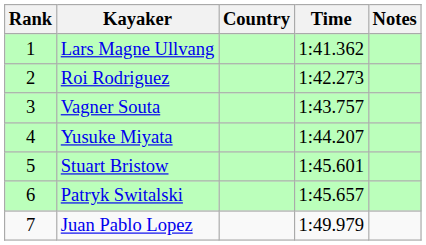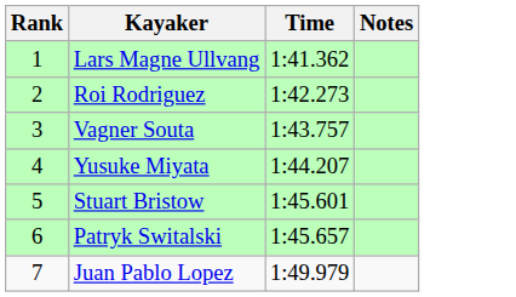- column: Country
